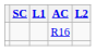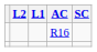columns swapped: L2 <-> SC
